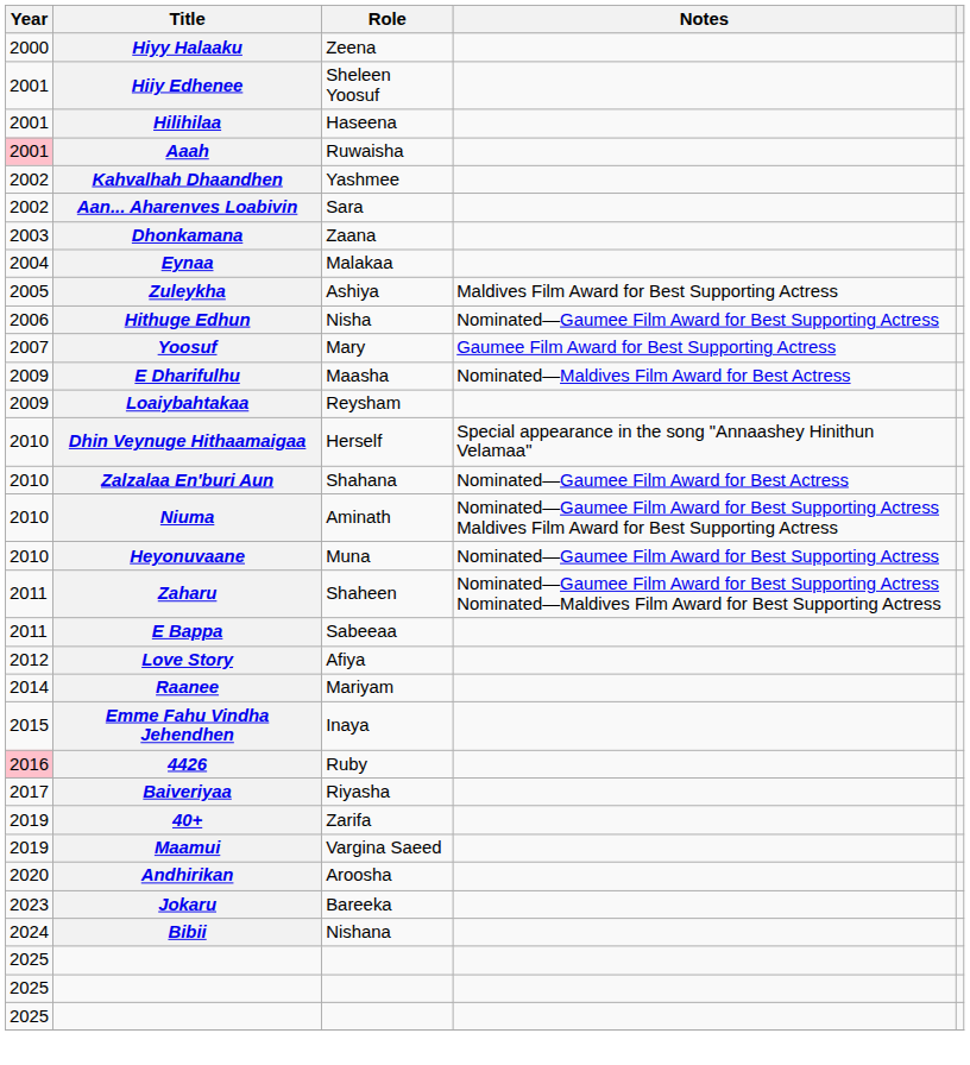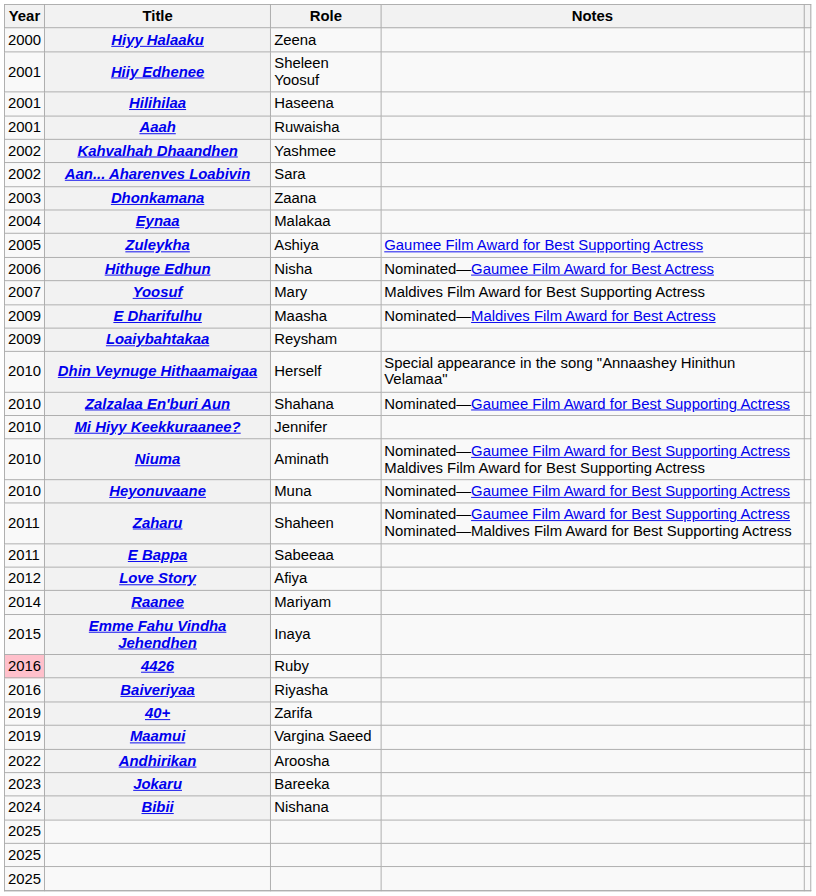Aaah | Year: pink background -> no background
Zuleykha | Notes: Maldives Film Award for Best Supporting Actress -> Gaumee Film Award for Best Supporting Actress
Hithuge Edhun | Notes: Nominated—Gaumee Film Award for Best Supporting Actress -> Nominated—Gaumee Film Award for Best Actress
Yoosuf | Notes: Gaumee Film Award for Best Supporting Actress -> Maldives Film Award for Best Supporting Actress
Zalzalaa En'buri Aun | Notes: Nominated—Gaumee Film Award for Best Actress -> Nominated—Gaumee Film Award for Best Supporting Actress
+ row: 2010 | Mi Hiyy Keekkuraanee? | Jennifer
Baiveriyaa | Year: 2017 -> 2016
Andhirikan | Year: 2020 -> 2022
